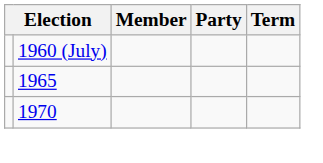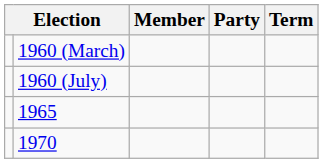+ row: 1960 (March)
